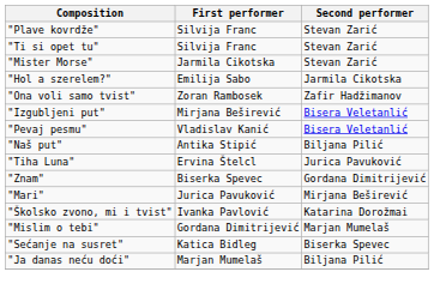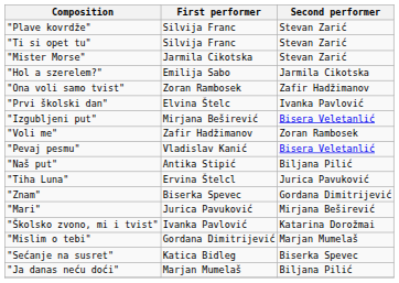+ row: "Prvi školski dan" | Elvina Štelc | Ivanka Pavlović
+ row: "Voli me" | Zafir Hadžimanov | Zoran Rambosek
